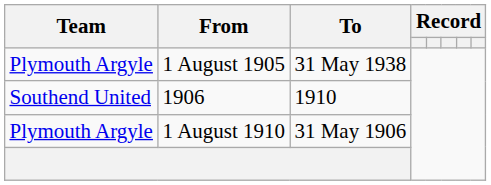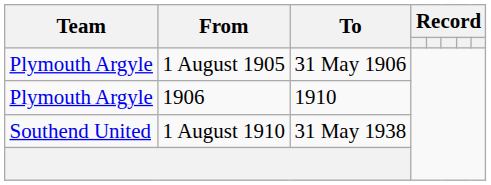1 August 1905 | To: 31 May 1938 -> 31 May 1906
1906 | Team: Southend United -> Plymouth Argyle
1 August 1910 | Team: Plymouth Argyle -> Southend United
1 August 1910 | To: 31 May 1906 -> 31 May 1938
